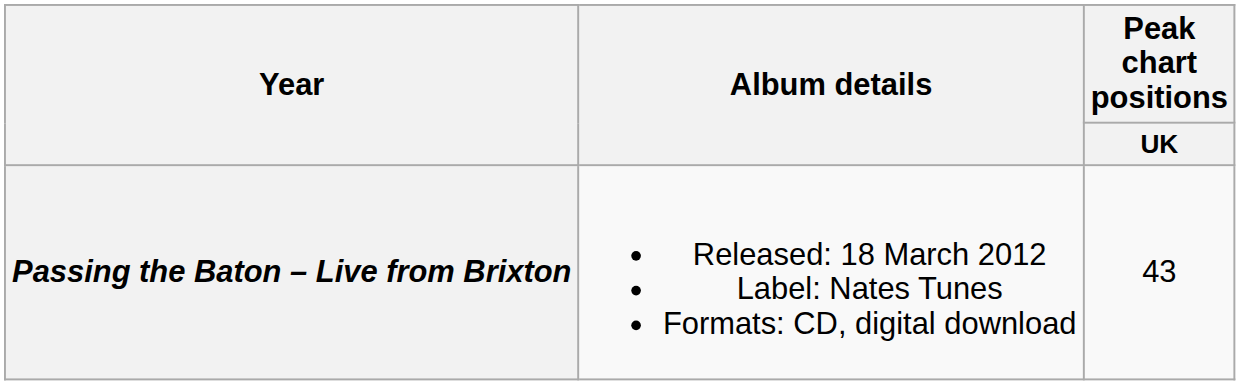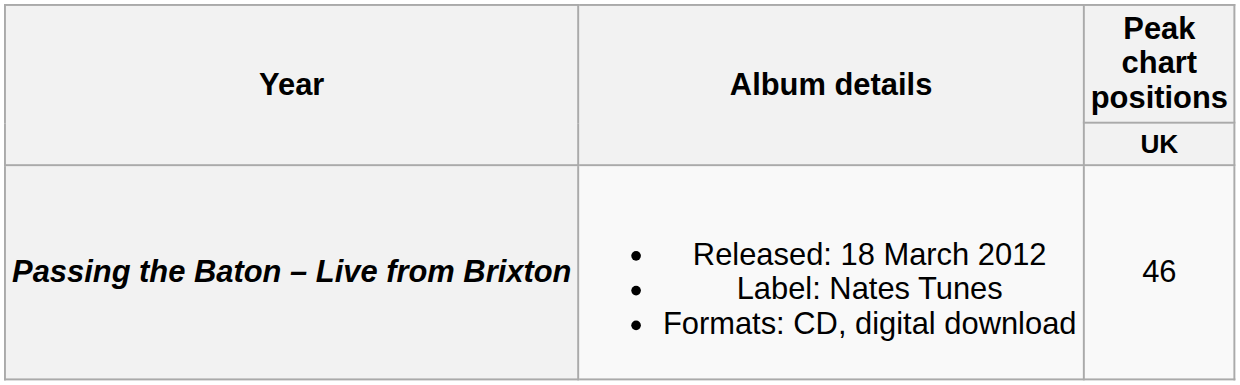Passing the Baton – Live from Brixton | Peak chart positions / UK: 43 -> 46
